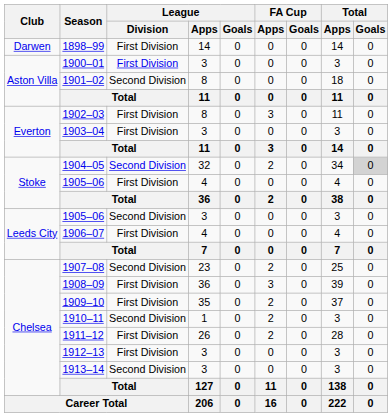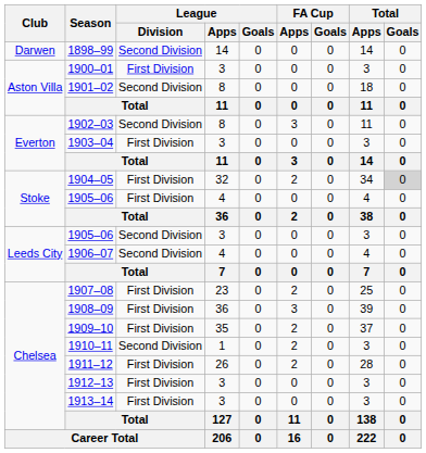1898–99 | League / Division: First Division -> Second Division
1902–03 | League / Division: First Division -> Second Division
1904–05 | League / Division: Second Division -> First Division
1906–07 | League / Division: First Division -> Second Division
1907–08 | League / Division: Second Division -> First Division
1913–14 | League / Division: Second Division -> First Division
